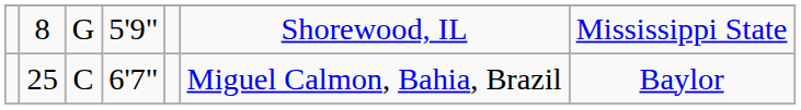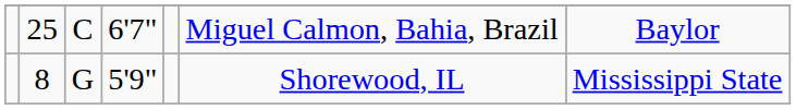rows swapped: 8 <-> 25
